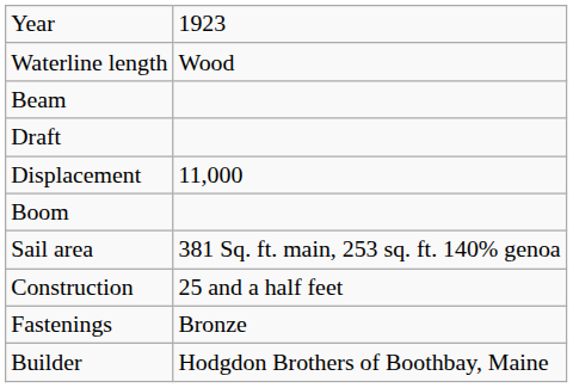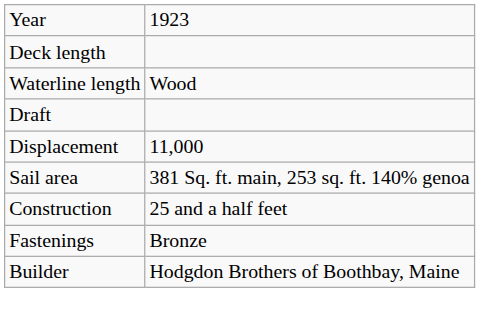+ row: Deck length
- row: Beam
- row: Boom
